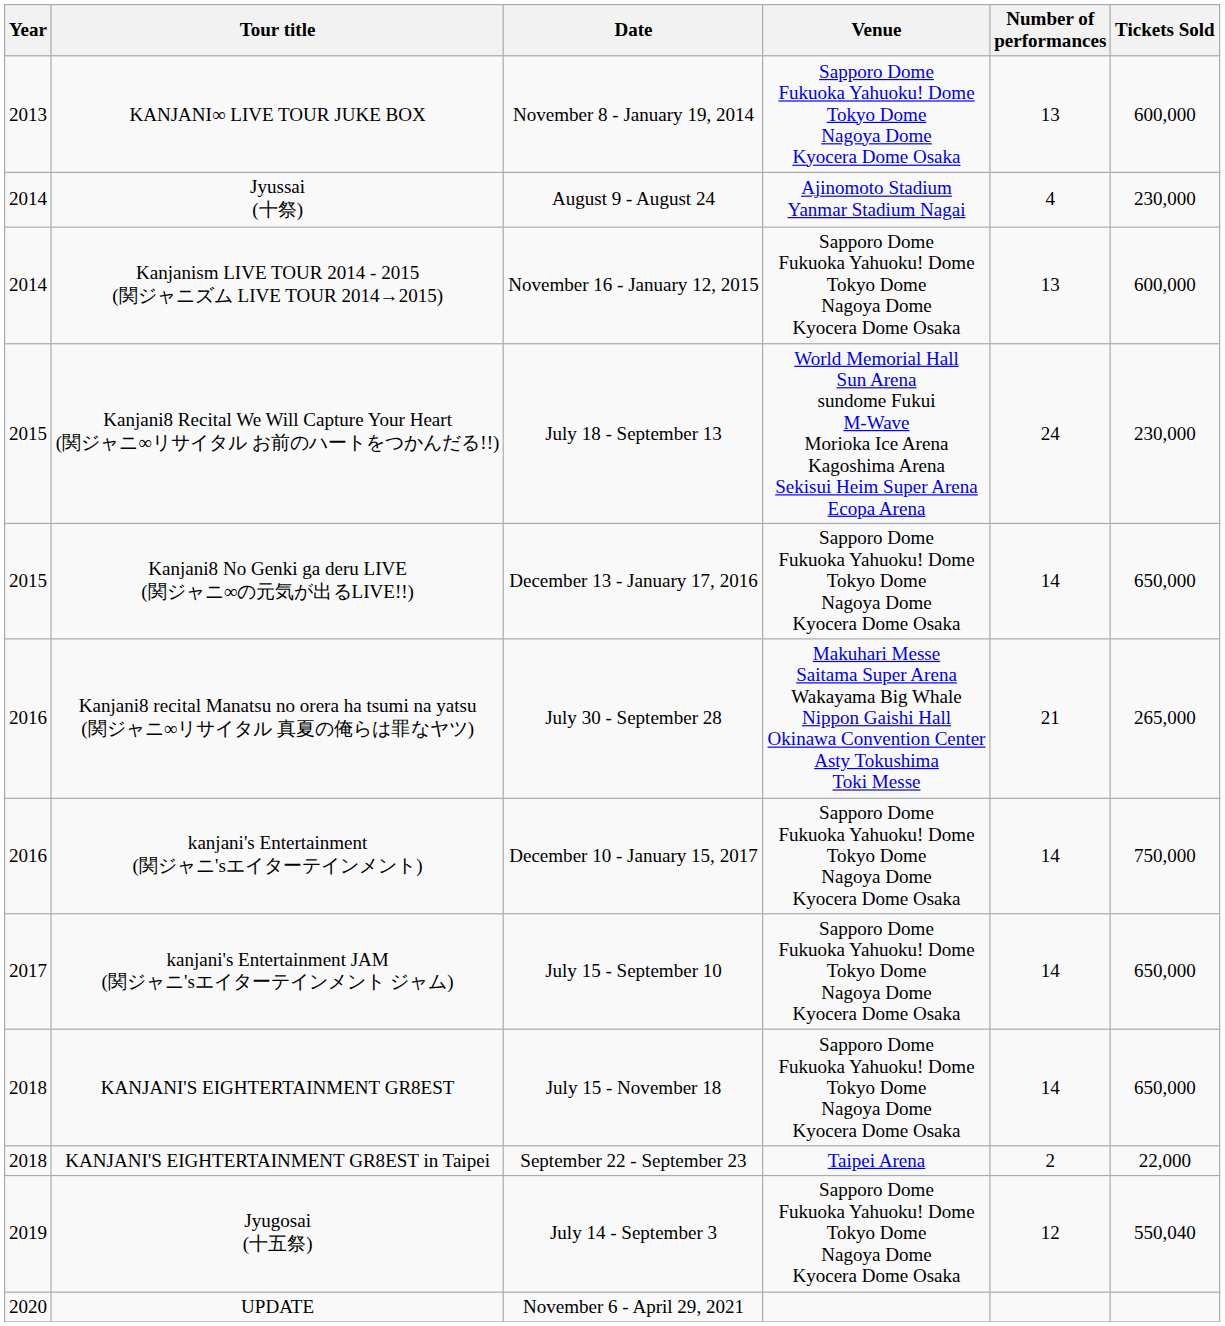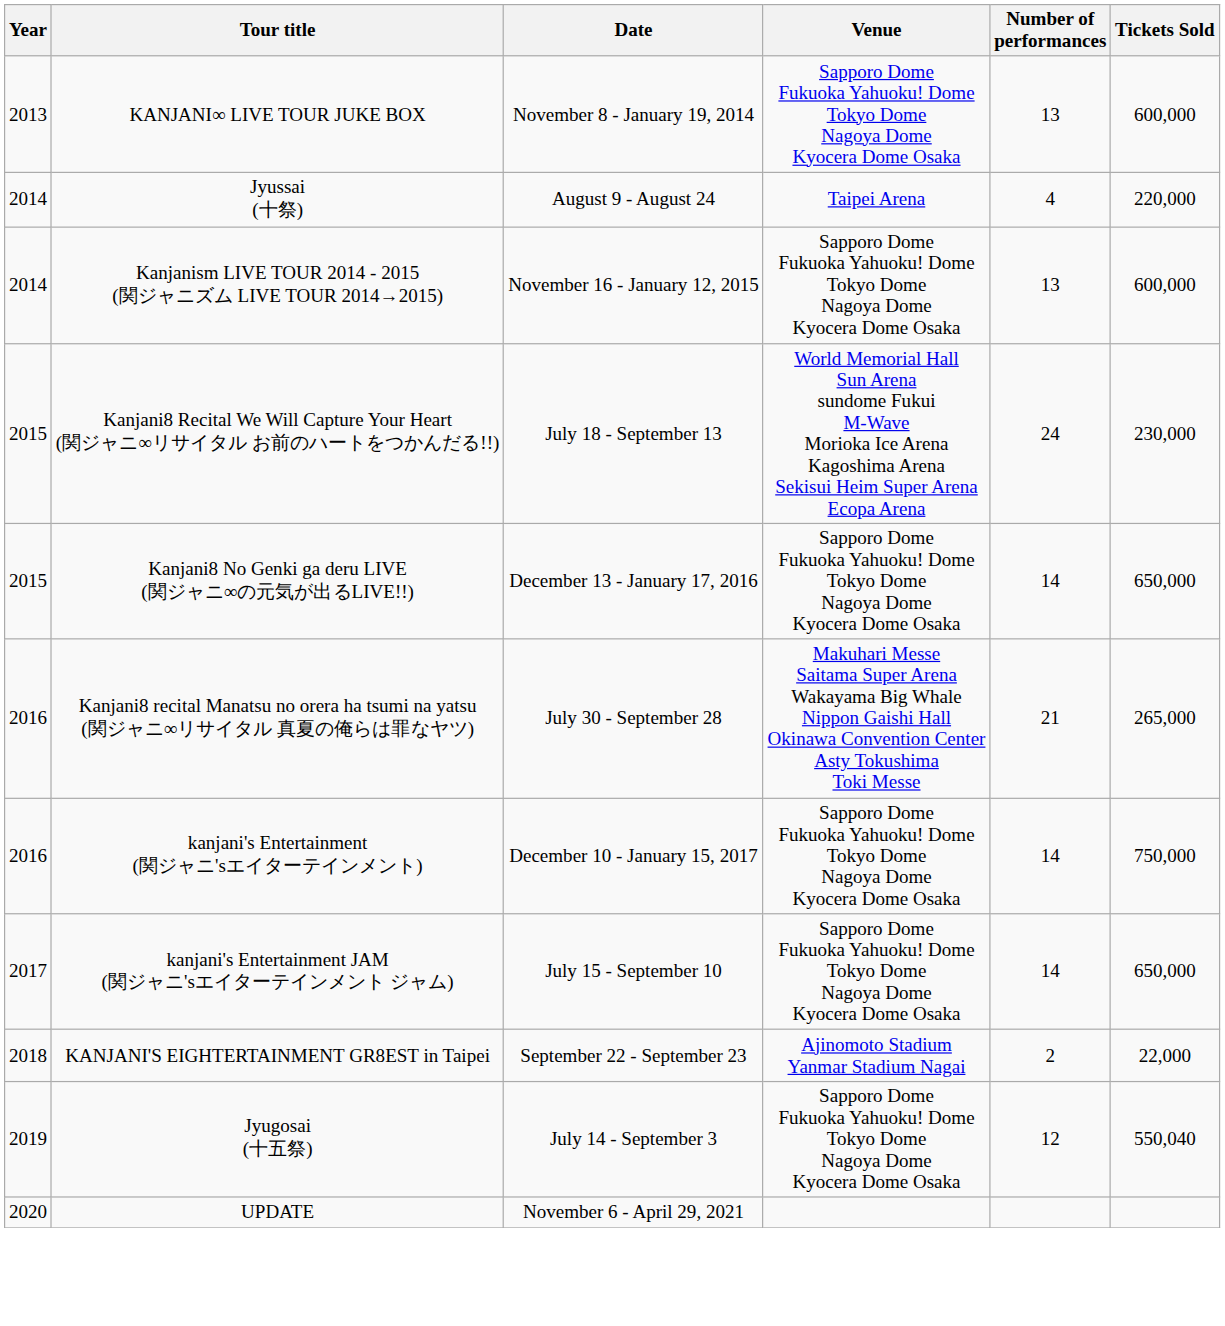Jyussai (十祭) | Venue: Ajinomoto Stadium Yanmar Stadium Nagai -> Taipei Arena
Jyussai (十祭) | Tickets Sold: 230,000 -> 220,000
- row: 2018 | KANJANI'S EIGHTERTAINMENT GR8EST | July 15 - November 18 | Sapporo Dome Fukuoka Yahuoku! Dome Tokyo Dome Nagoya Dome Kyocera Dome Osaka | 14 | 650,000
KANJANI'S EIGHTERTAINMENT GR8EST in Taipei | Venue: Taipei Arena -> Ajinomoto Stadium Yanmar Stadium Nagai
